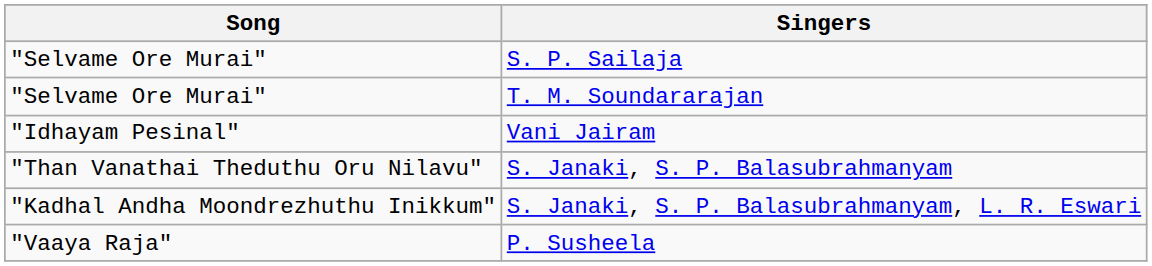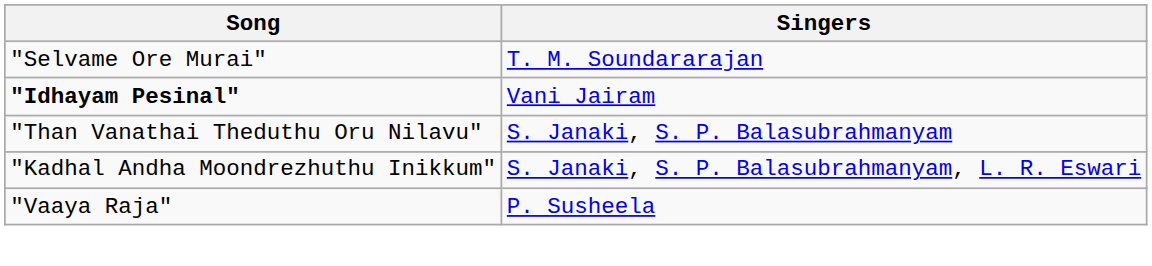- row: "Selvame Ore Murai" | S. P. Sailaja
Vani Jairam | Song: normal -> bold
